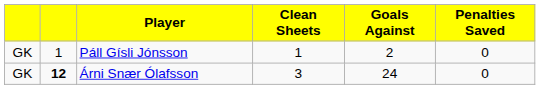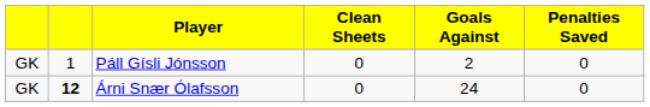Páll Gísli Jónsson | Clean Sheets: 1 -> 0
Árni Snær Ólafsson | Clean Sheets: 3 -> 0
